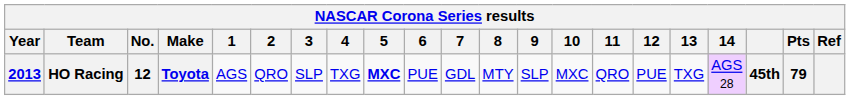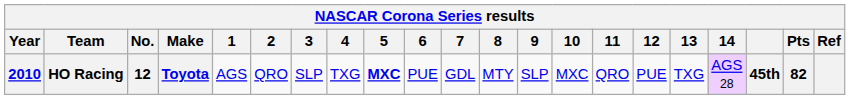HO Racing | Year: 2013 -> 2010
HO Racing | Pts: 79 -> 82
